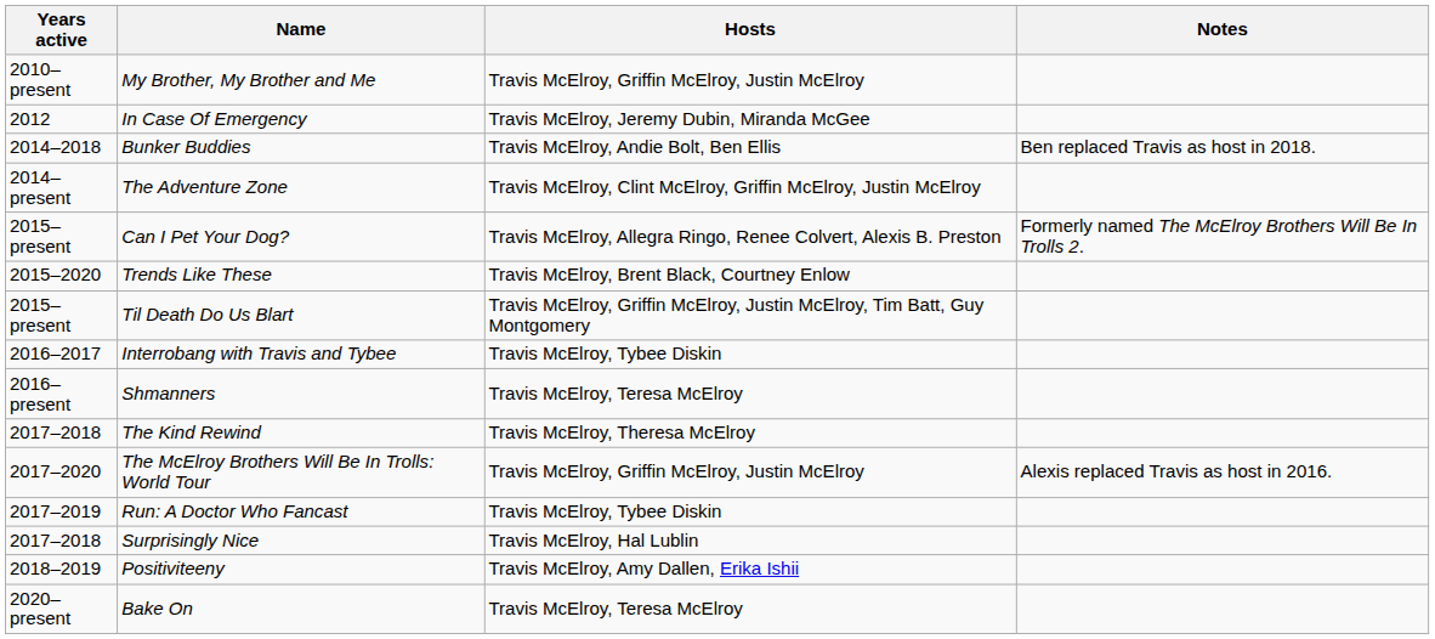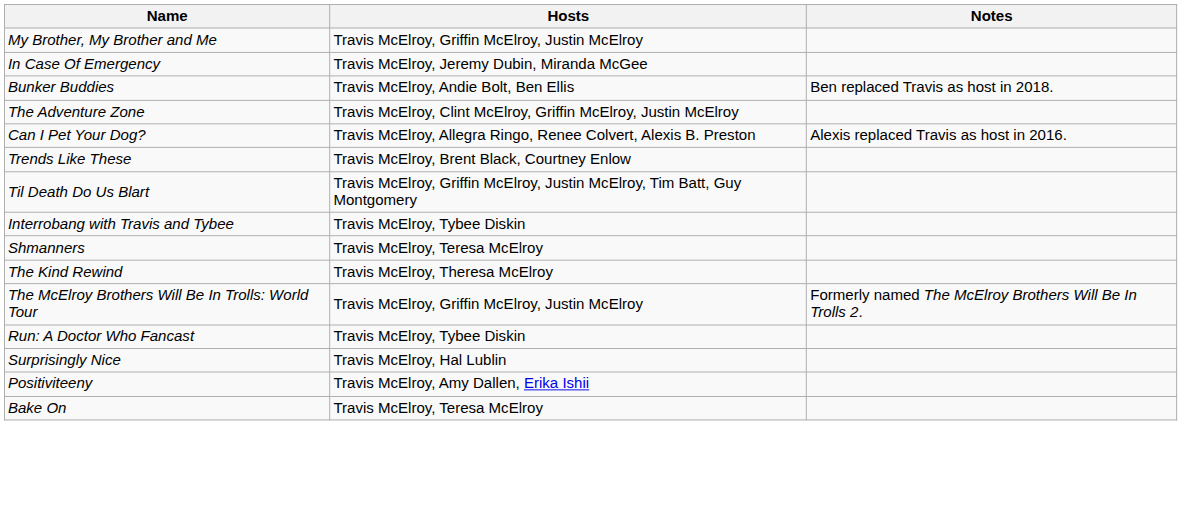- column: Years active | 2010–present | 2012 | 2014–2018 | 2014–present | 2015–present | 2015–2020 | 2015–present | 2016–2017 | 2016–present | 2017–2018 | 2017–2020 | 2017–2019 | 2017–2018 | 2018–2019 | 2020–present
Can I Pet Your Dog? | Notes: Formerly named The McElroy Brothers Will Be In Trolls 2. -> Alexis replaced Travis as host in 2016.
The McElroy Brothers Will Be In Trolls: World Tour | Notes: Alexis replaced Travis as host in 2016. -> Formerly named The McElroy Brothers Will Be In Trolls 2.
